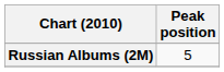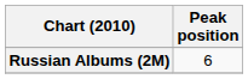Russian Albums (2M) | Peak position: 5 -> 6
